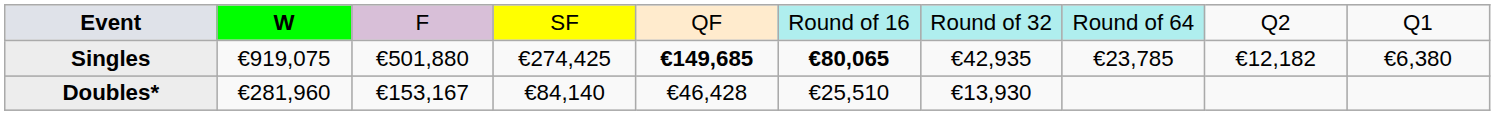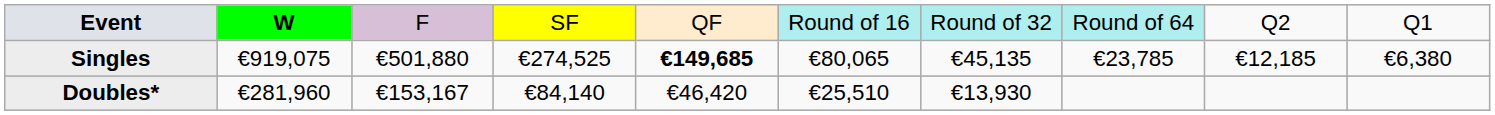Singles | column 4: €274,425 -> €274,525
Singles | column 6: bold -> normal
Singles | column 7: €42,935 -> €45,135
Singles | column 9: €12,182 -> €12,185
Doubles* | column 5: €46,428 -> €46,420
